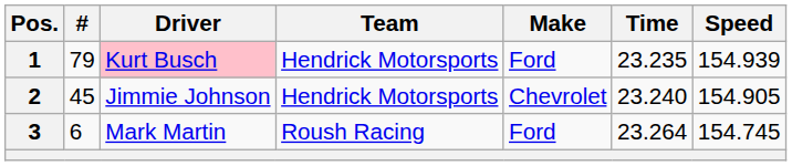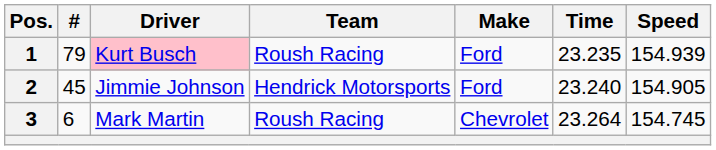1 | Team: Hendrick Motorsports -> Roush Racing
2 | Make: Chevrolet -> Ford
3 | Make: Ford -> Chevrolet
